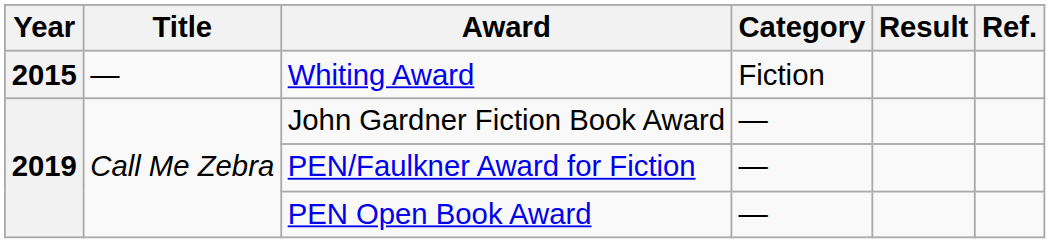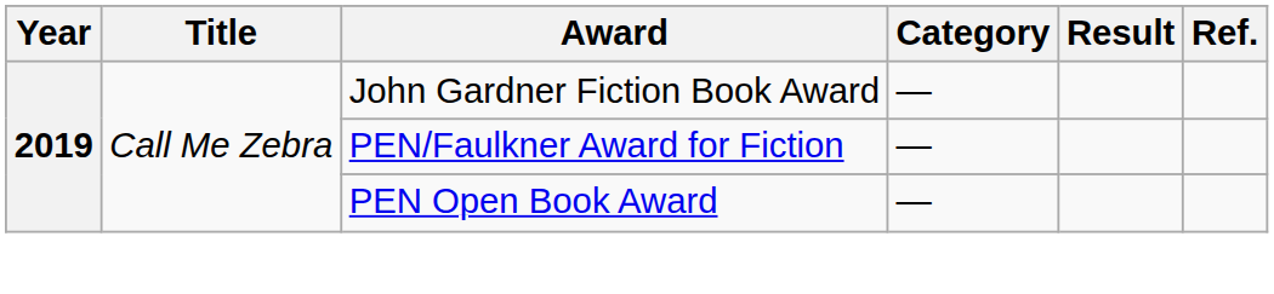- row: 2015 | — | Whiting Award | Fiction
